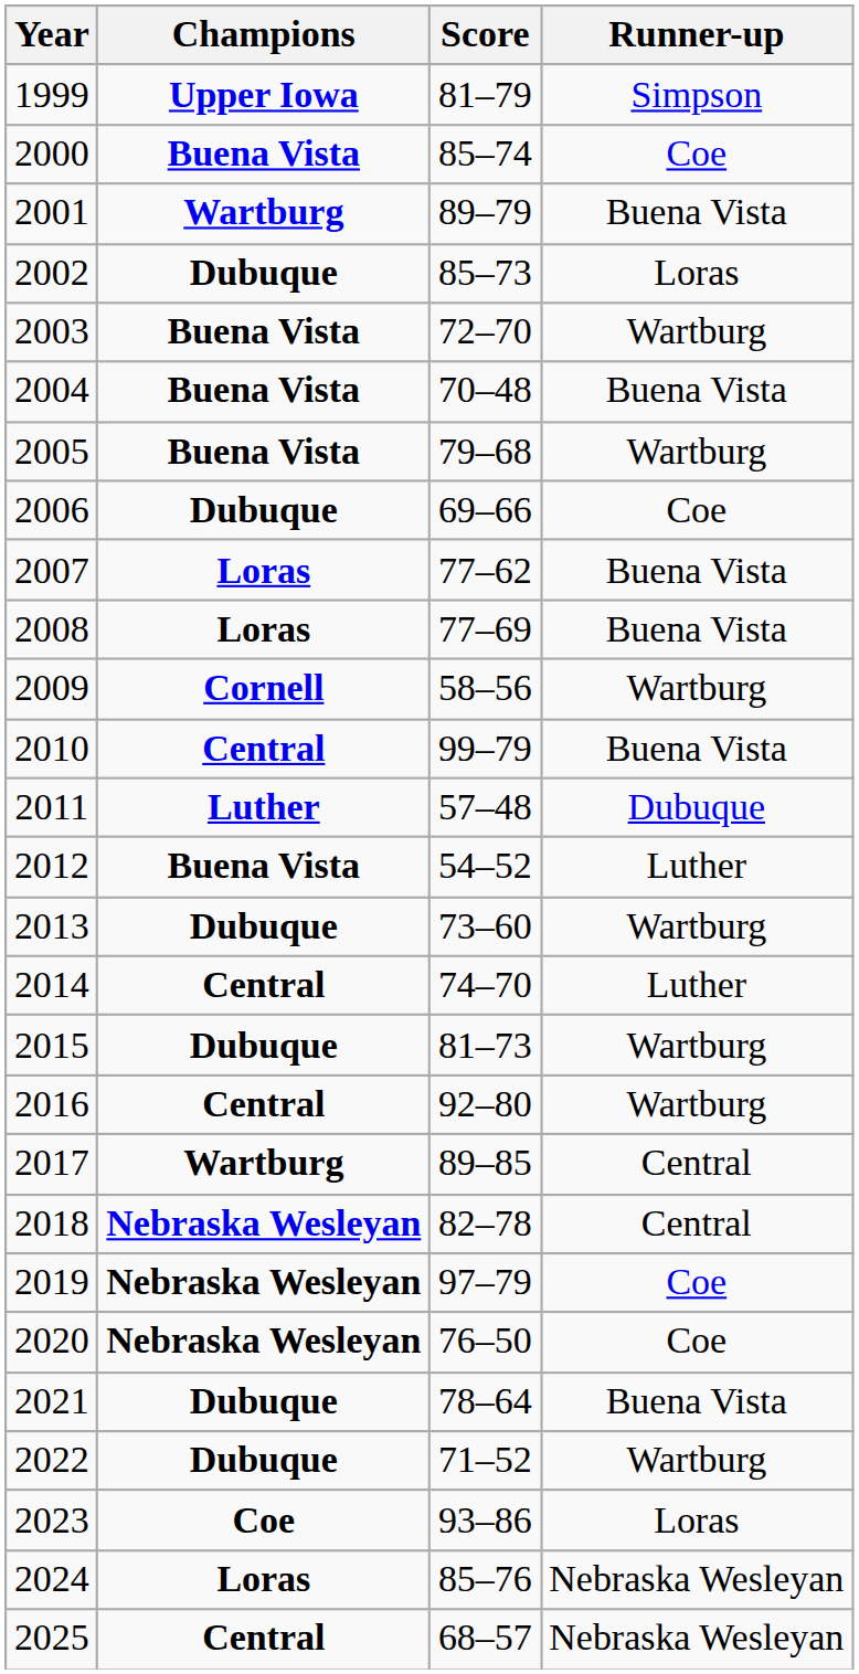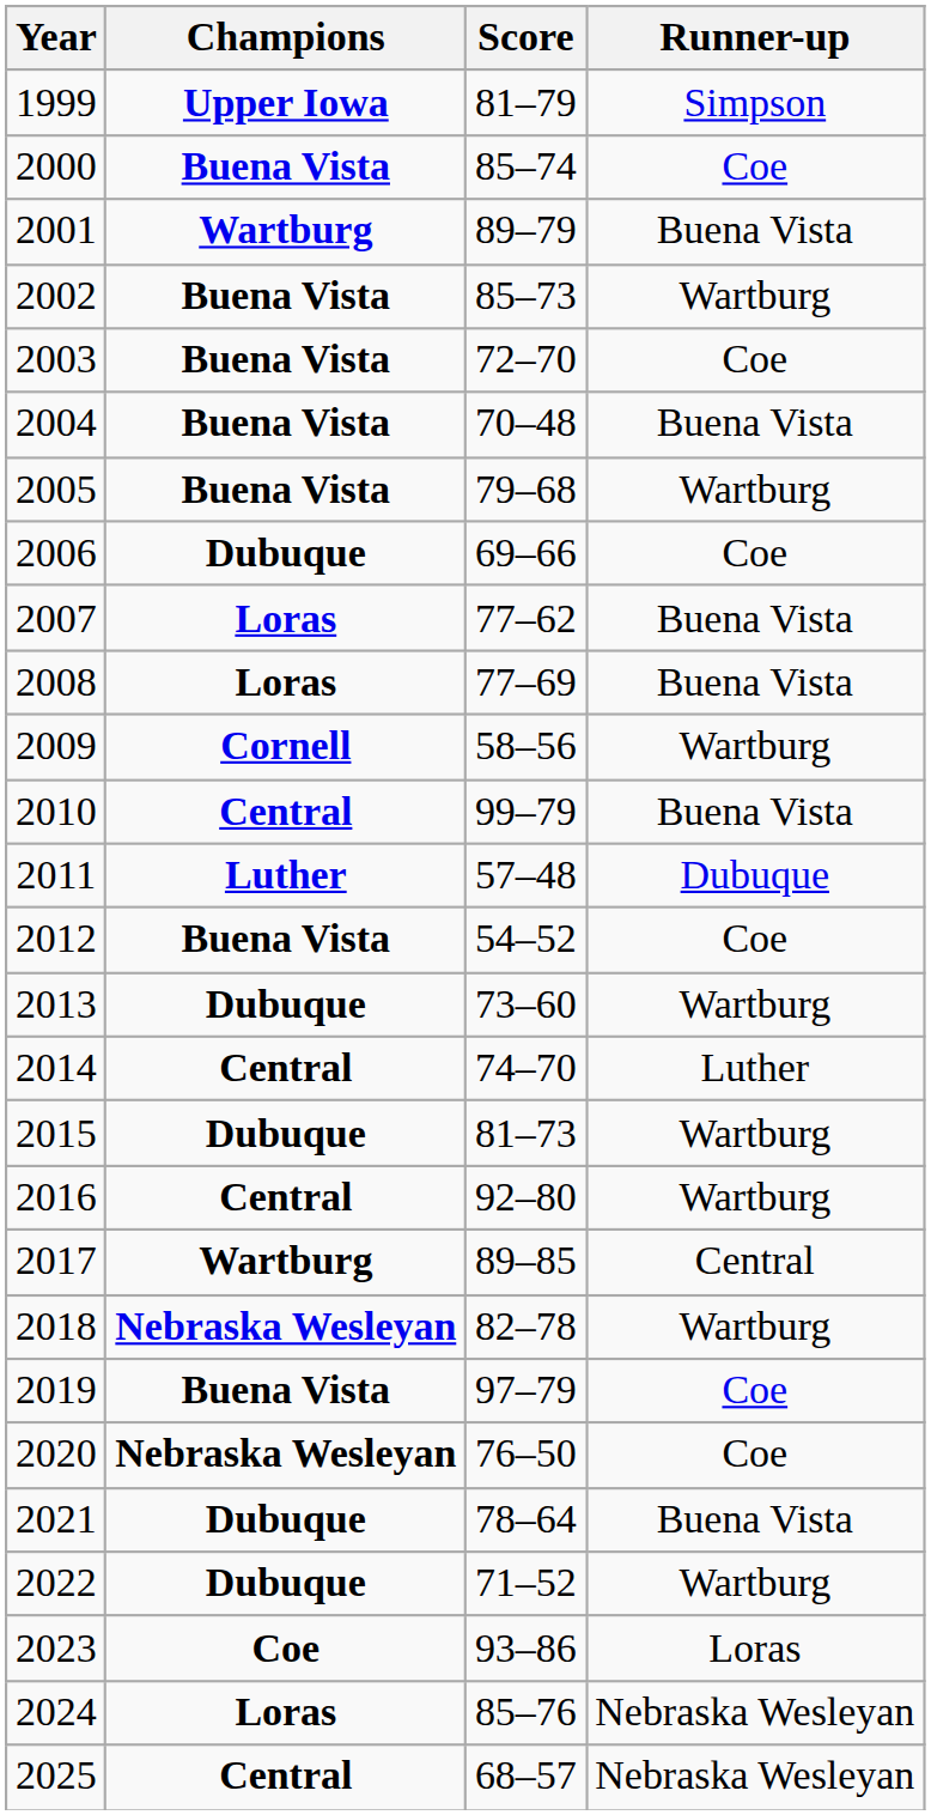2002 | Champions: Dubuque -> Buena Vista
2002 | Runner-up: Loras -> Wartburg
2003 | Runner-up: Wartburg -> Coe
2012 | Runner-up: Luther -> Coe
2018 | Runner-up: Central -> Wartburg
2019 | Champions: Nebraska Wesleyan -> Buena Vista
